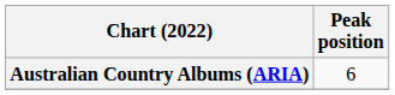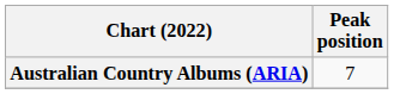Australian Country Albums (ARIA) | Peak position: 6 -> 7
